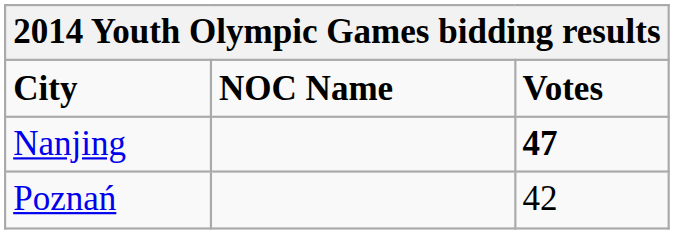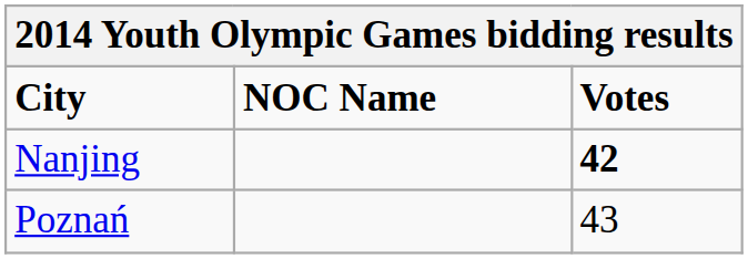Nanjing | Votes: 47 -> 42
Poznań | Votes: 42 -> 43
